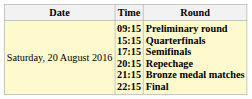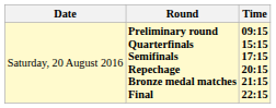columns swapped: Time <-> Round
